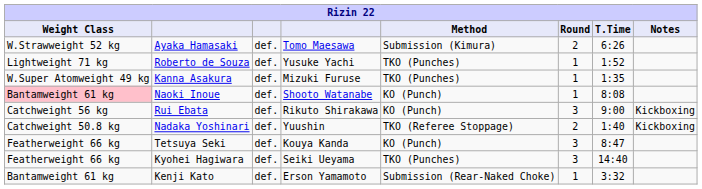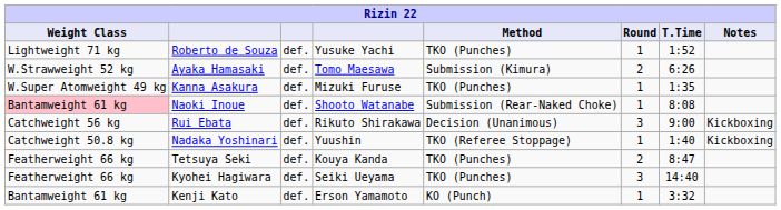rows swapped: Roberto de Souza <-> Ayaka Hamasaki
Naoki Inoue | Method: KO (Punch) -> Submission (Rear-Naked Choke)
Rui Ebata | Method: KO (Punch) -> Decision (Unanimous)
Nadaka Yoshinari | Round: 2 -> 1
Tetsuya Seki | Method: KO (Punch) -> TKO (Punches)
Tetsuya Seki | Round: 3 -> 2
Kenji Kato | Method: Submission (Rear-Naked Choke) -> KO (Punch)
